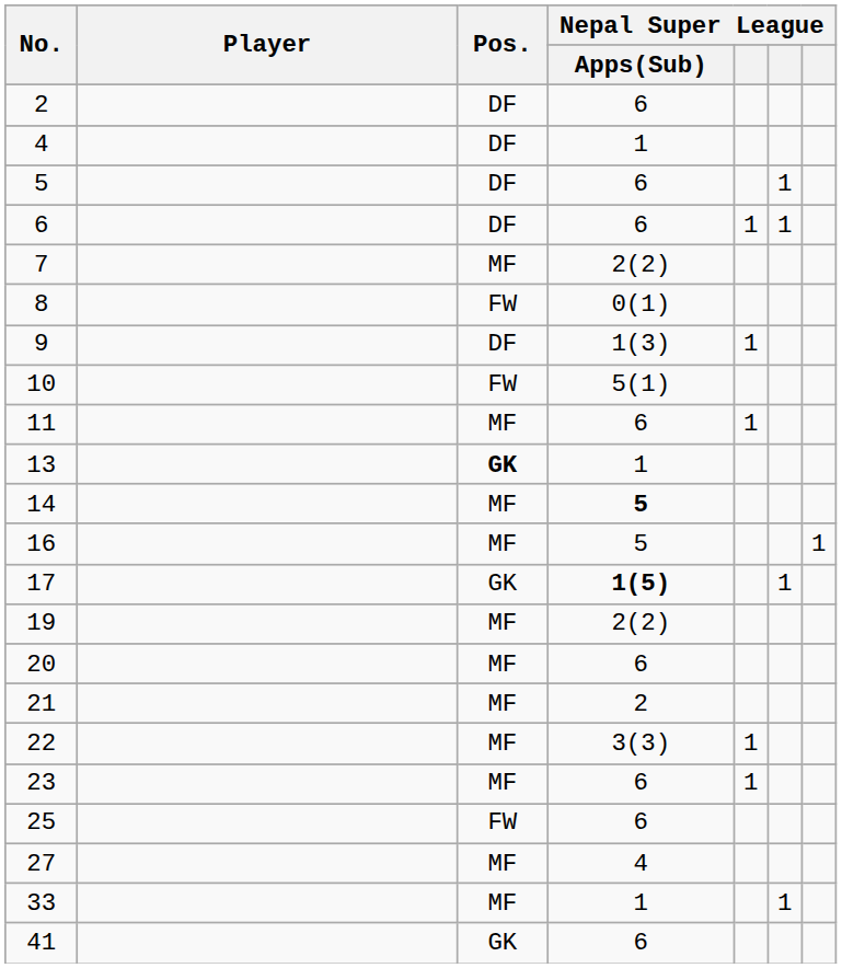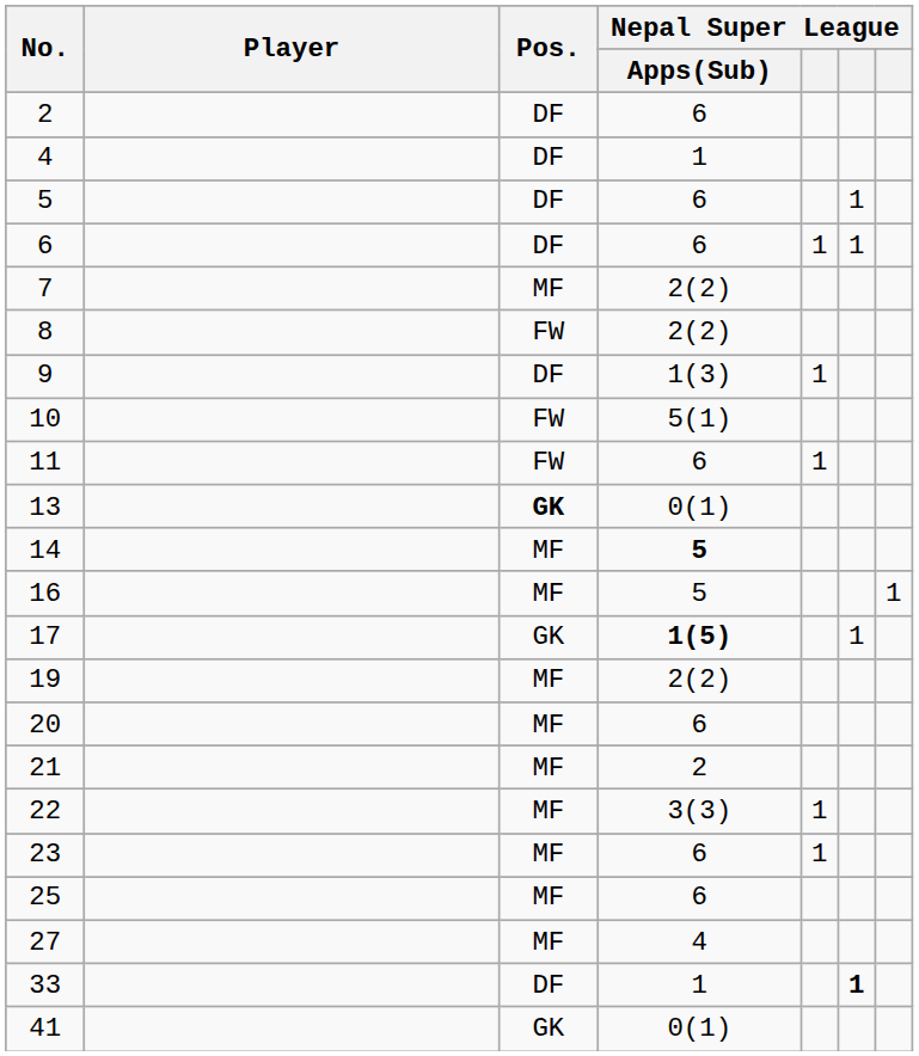8 | Nepal Super League / Apps(Sub): 0(1) -> 2(2)
11 | Pos.: MF -> FW
13 | Nepal Super League / Apps(Sub): 1 -> 0(1)
25 | Pos.: FW -> MF
33 | Pos.: MF -> DF
33 | column 6: normal -> bold
41 | Nepal Super League / Apps(Sub): 6 -> 0(1)
